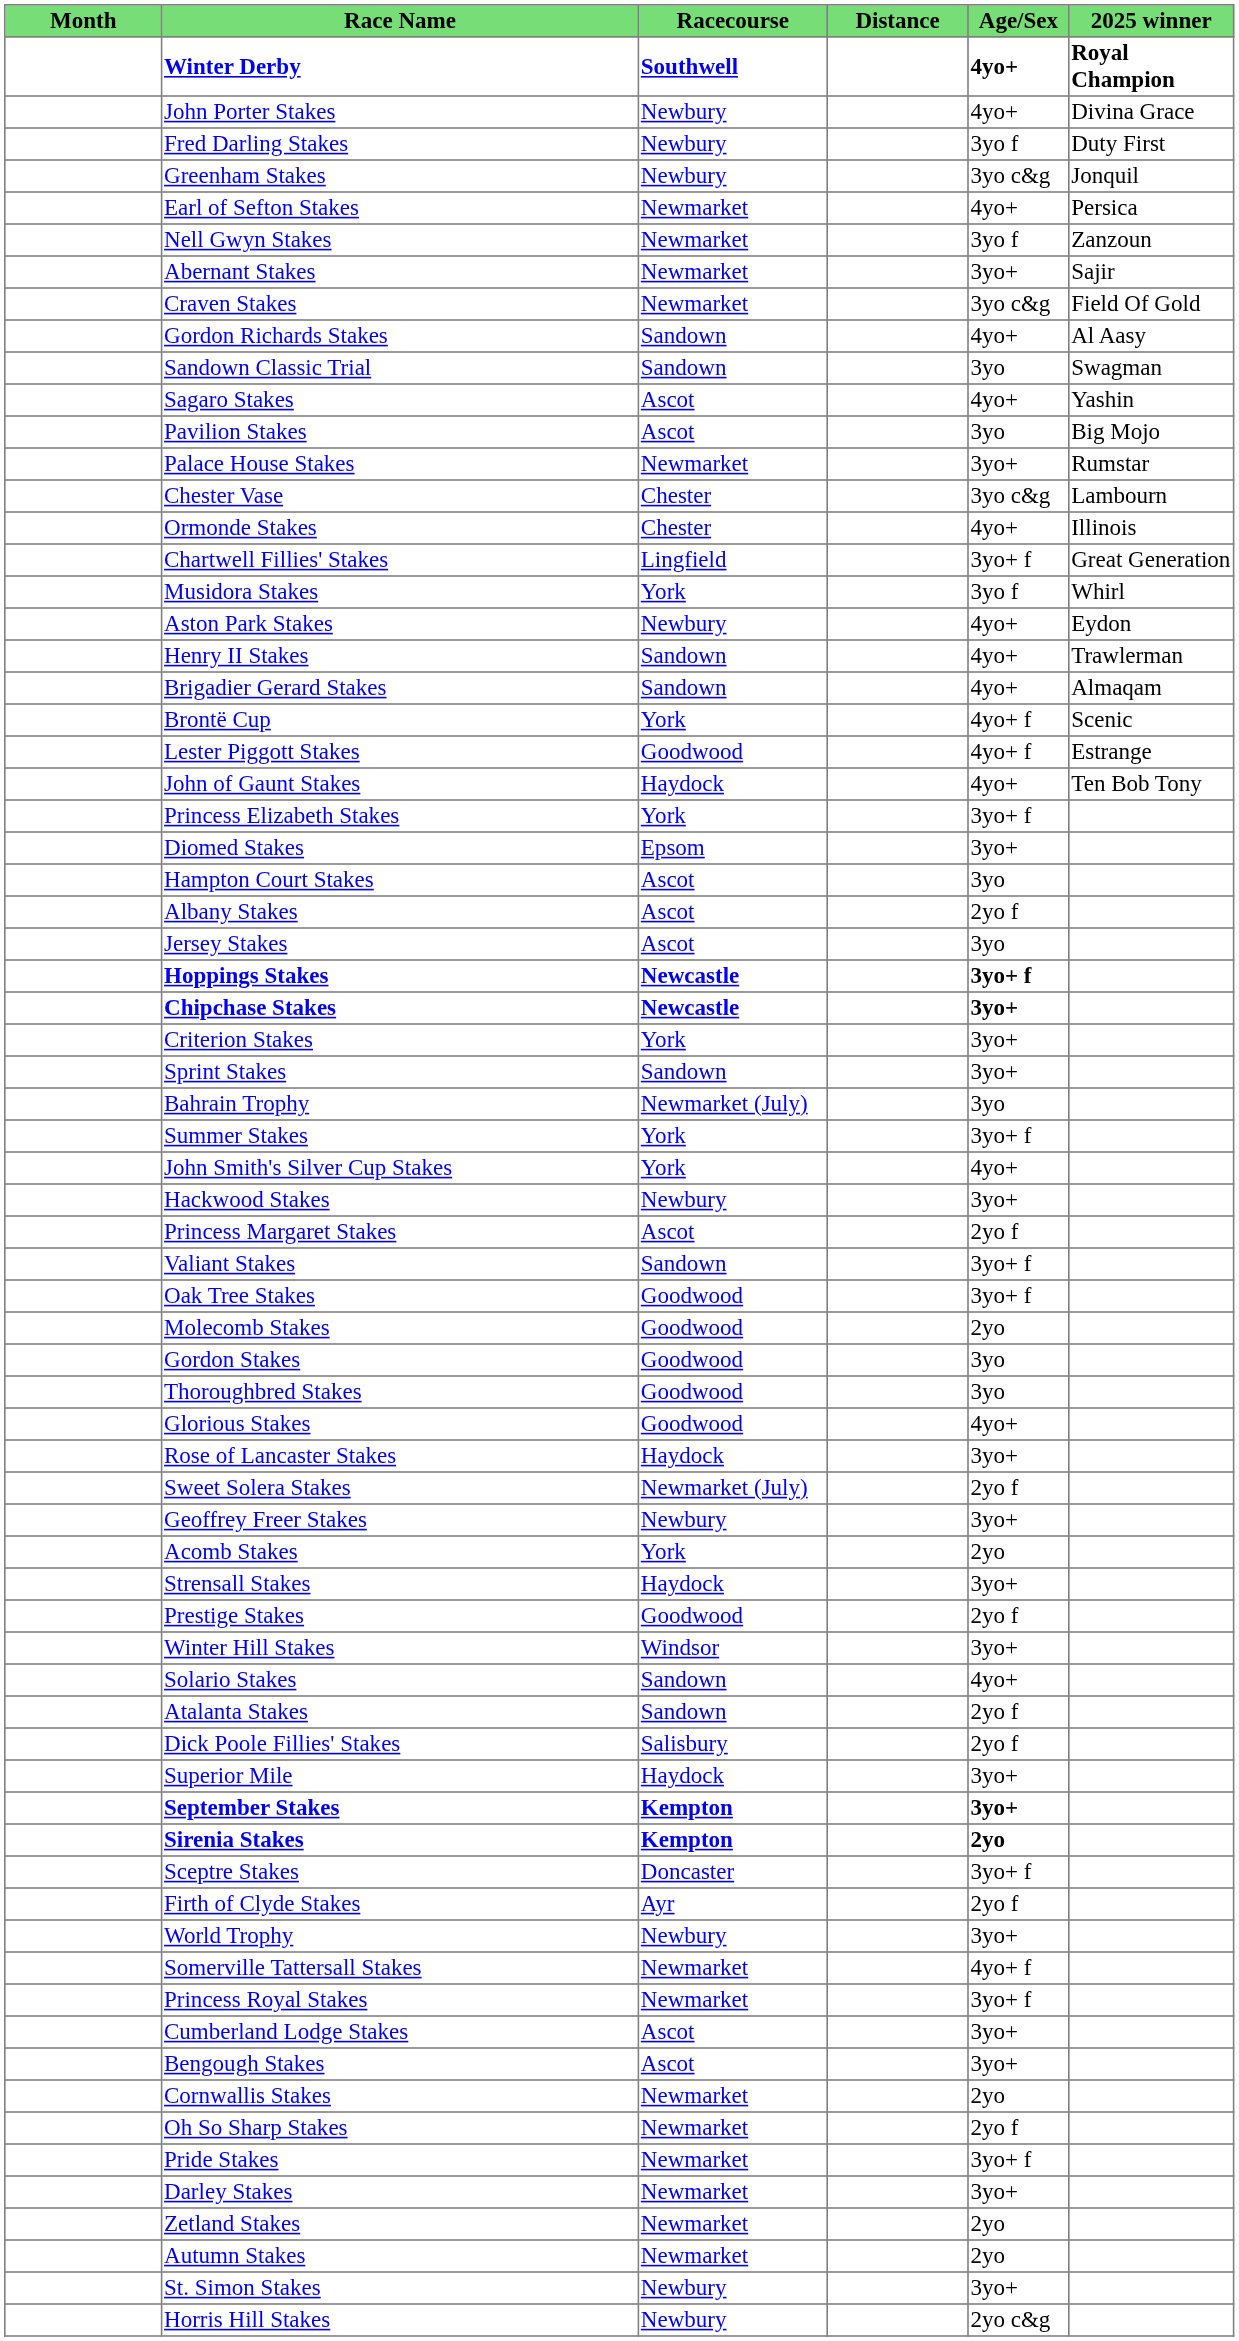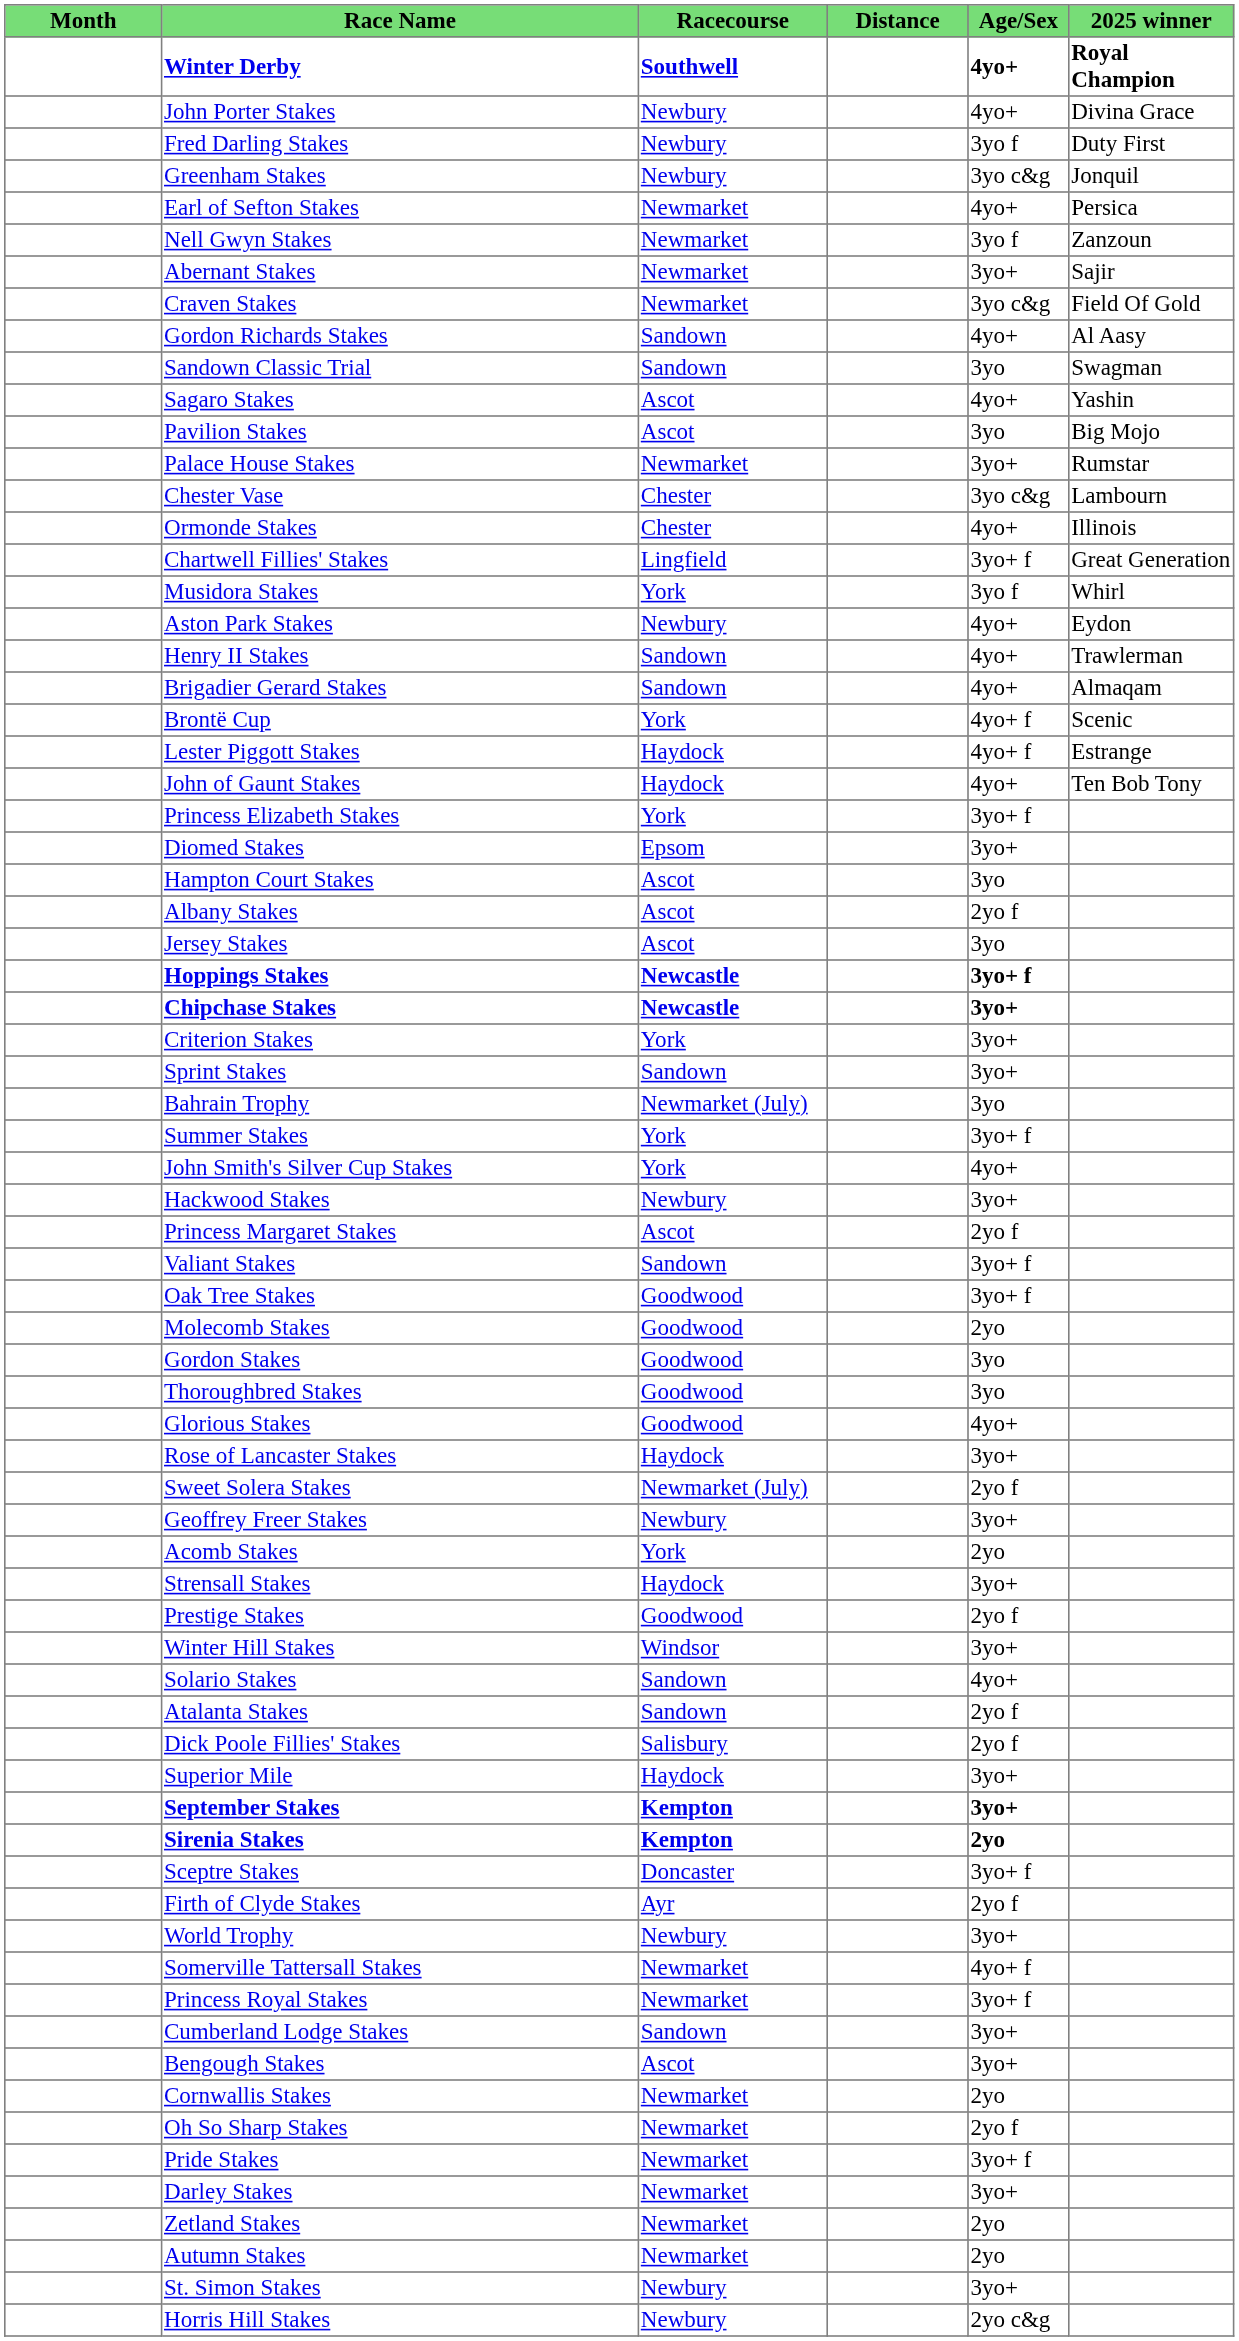Lester Piggott Stakes | Racecourse: Goodwood -> Haydock
Cumberland Lodge Stakes | Racecourse: Ascot -> Sandown
